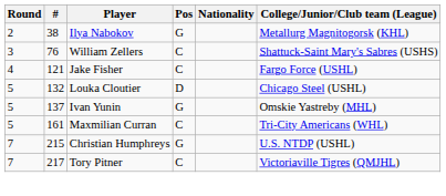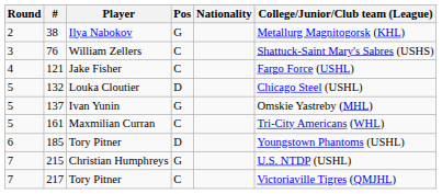+ row: 6 | 185 | Tory Pitner | D | Youngstown Phantoms (USHL)
